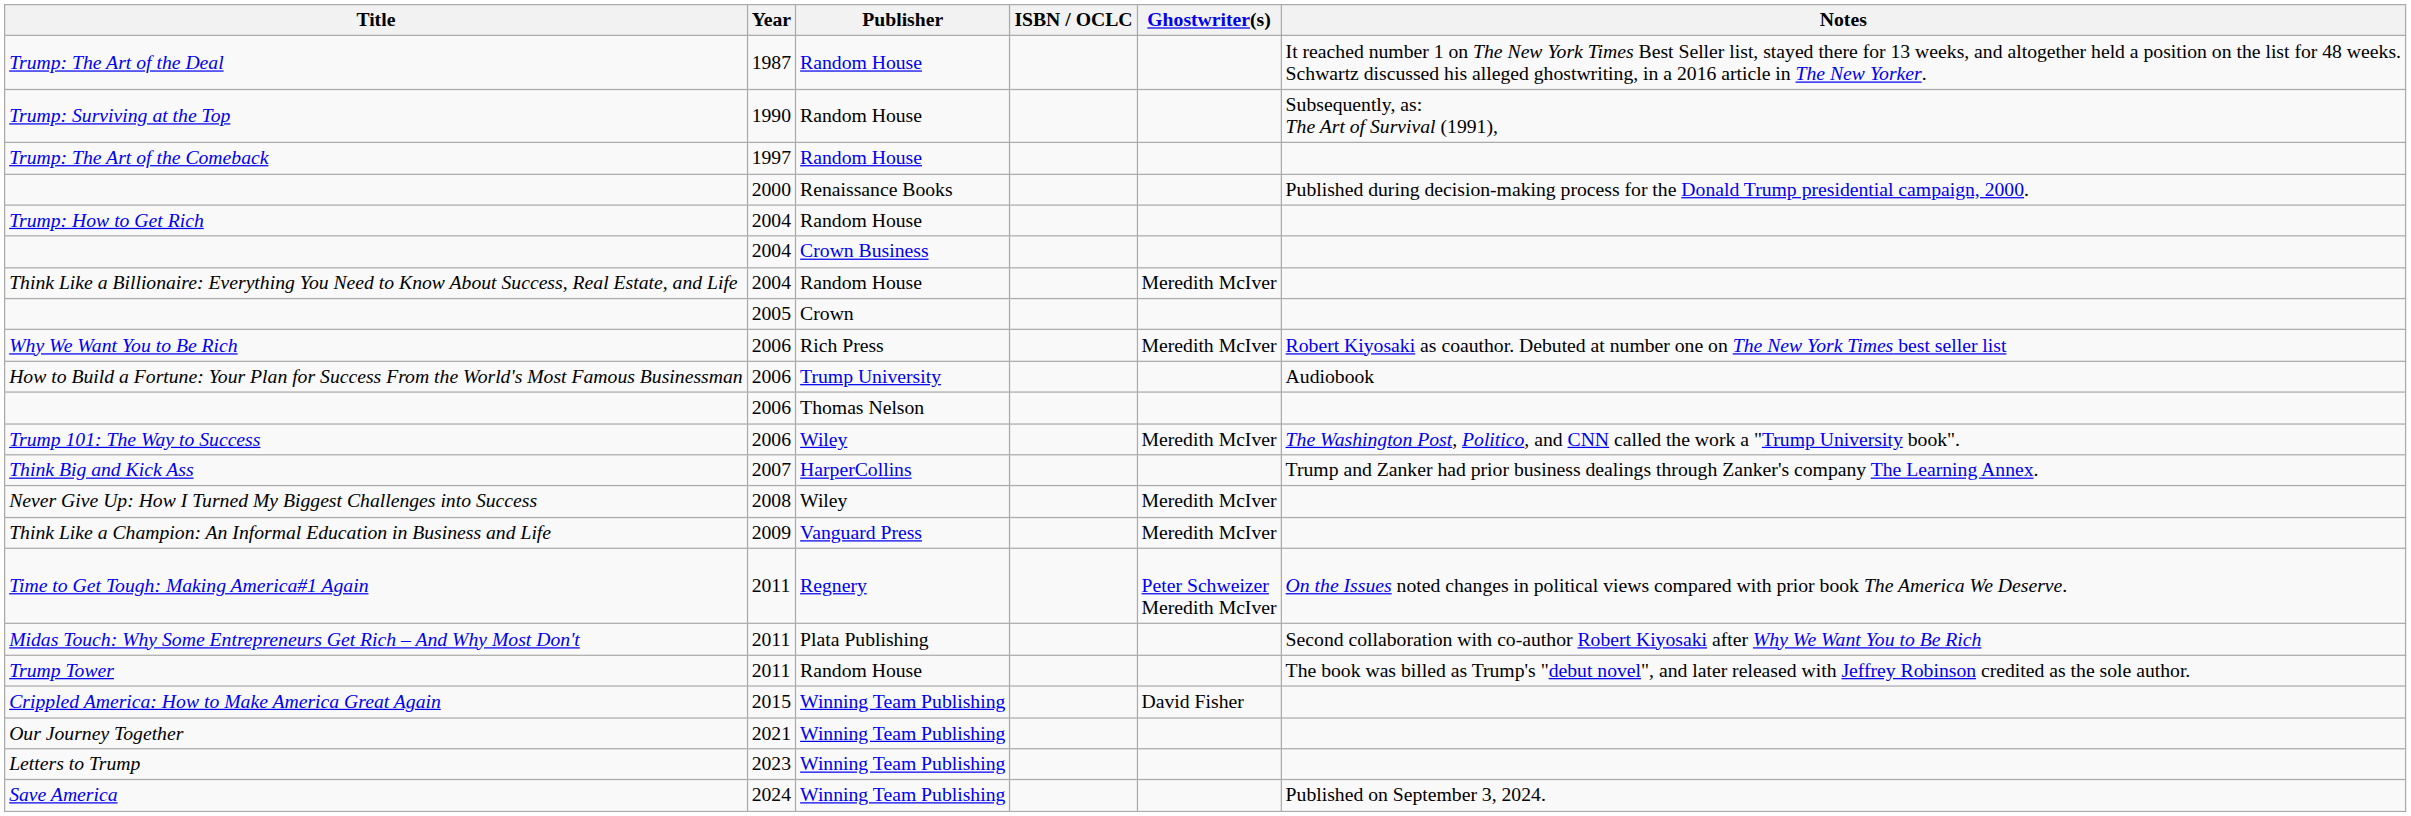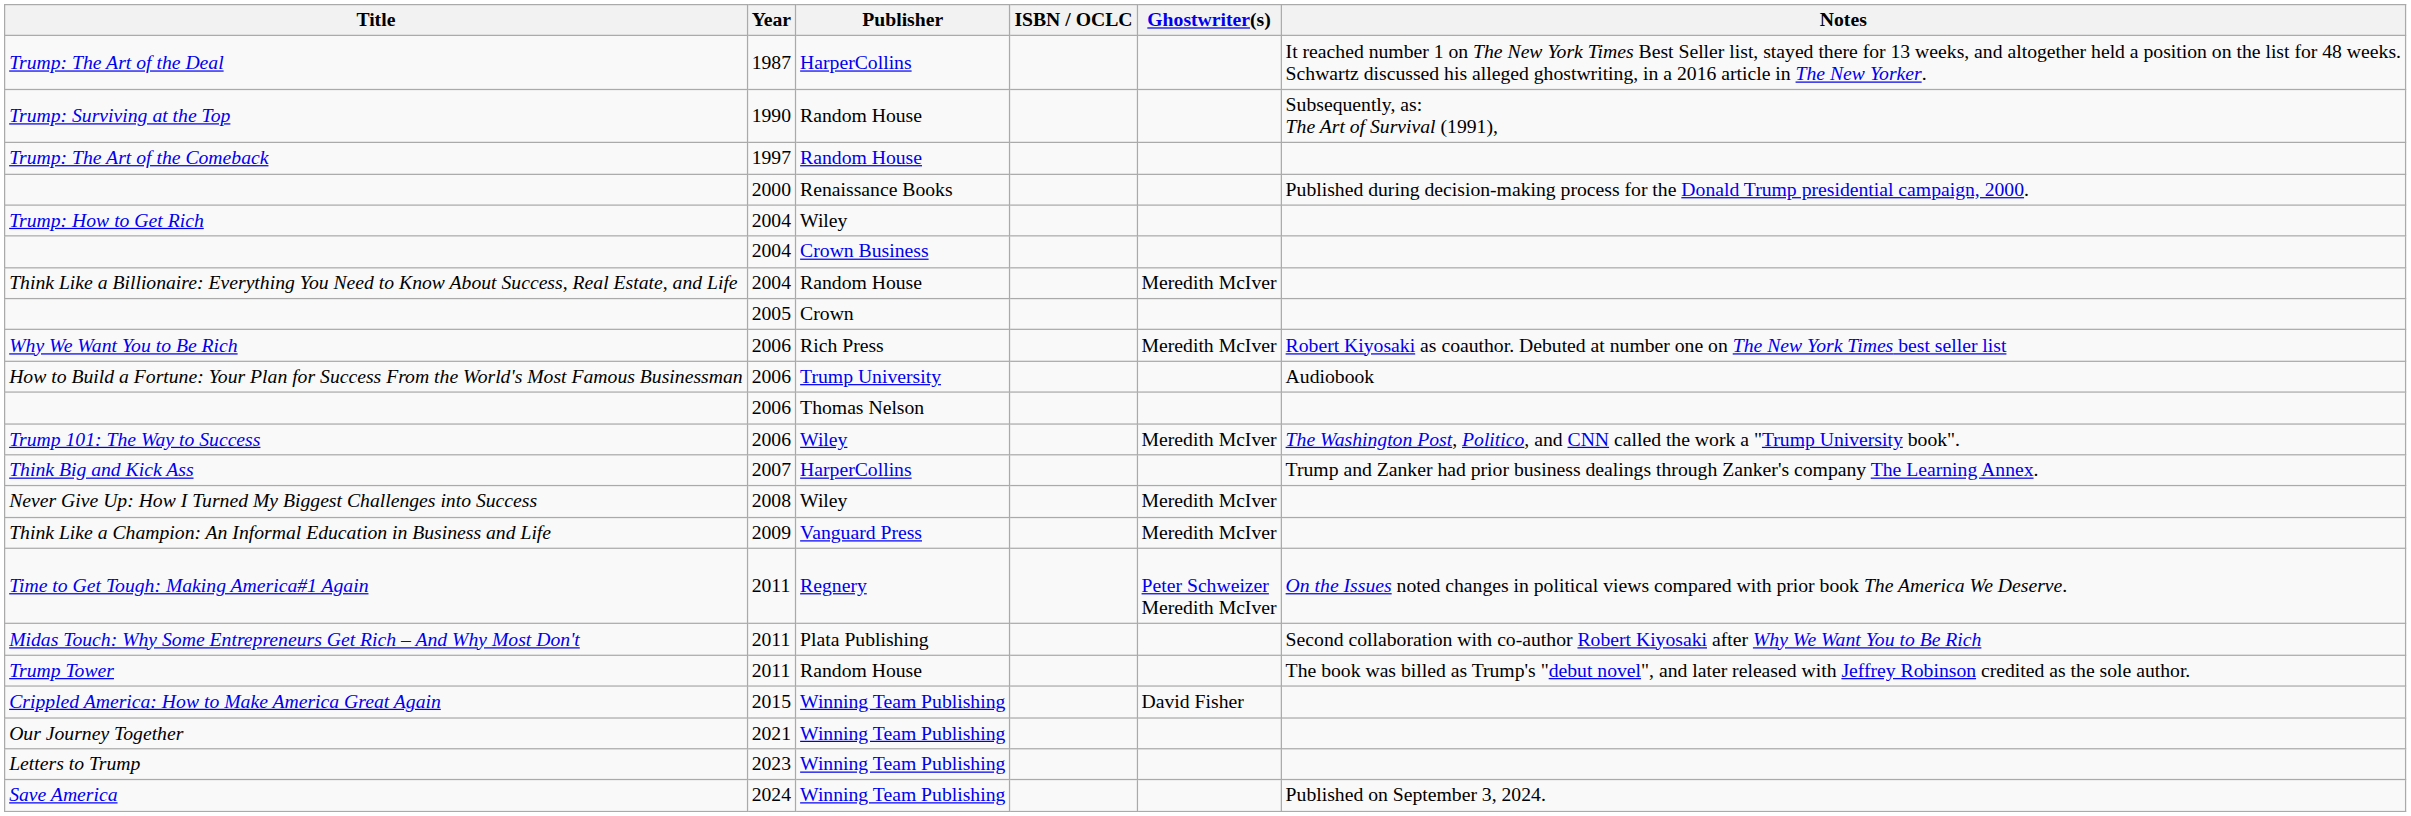Trump: The Art of the Deal | Publisher: Random House -> HarperCollins
Trump: How to Get Rich | Publisher: Random House -> Wiley
